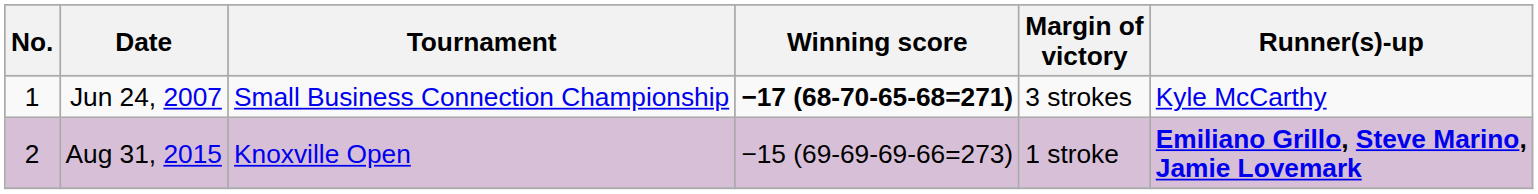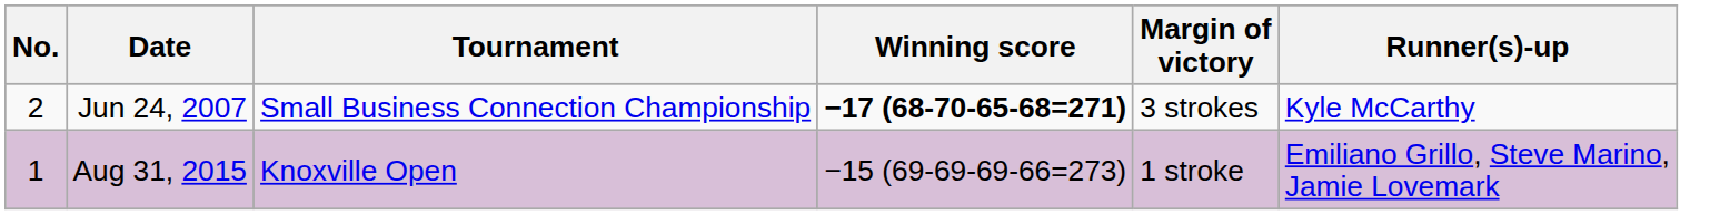Jun 24, 2007 | No.: 1 -> 2
Aug 31, 2015 | No.: 2 -> 1
Aug 31, 2015 | Runner(s)-up: bold -> normal
